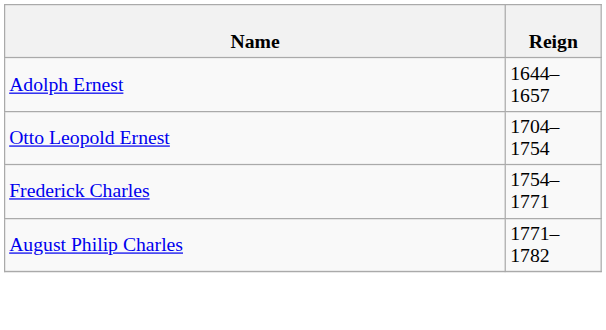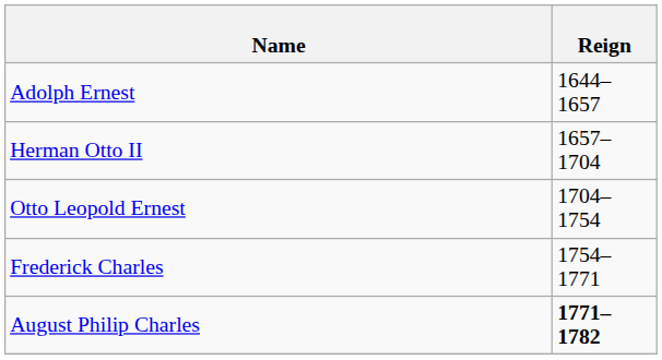+ row: Herman Otto II | 1657–1704
August Philip Charles | Reign: normal -> bold
